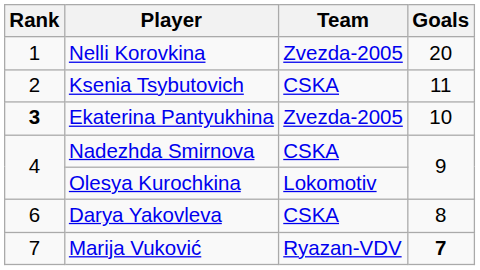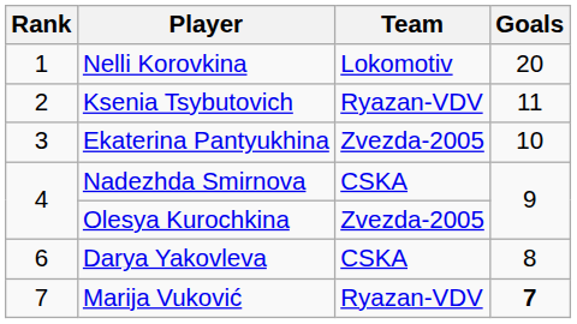Nelli Korovkina | Team: Zvezda-2005 -> Lokomotiv
Ksenia Tsybutovich | Team: CSKA -> Ryazan-VDV
Ekaterina Pantyukhina | Rank: bold -> normal
Olesya Kurochkina | Team: Lokomotiv -> Zvezda-2005
